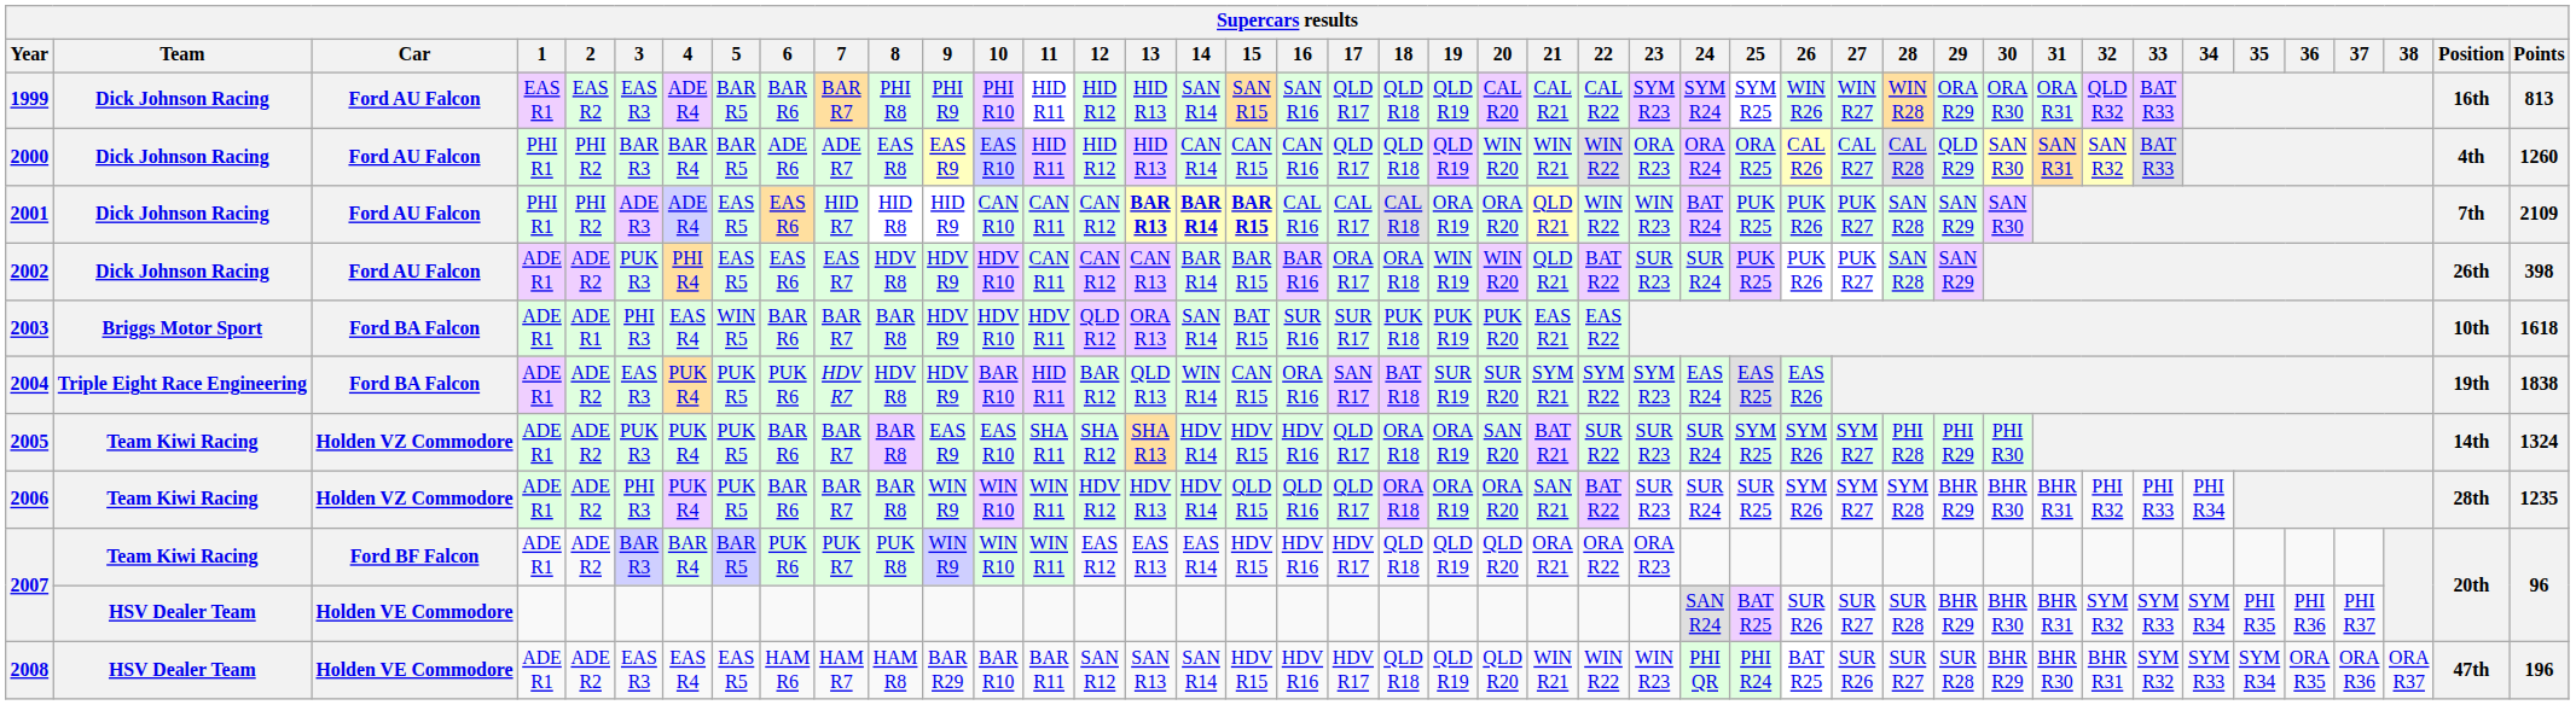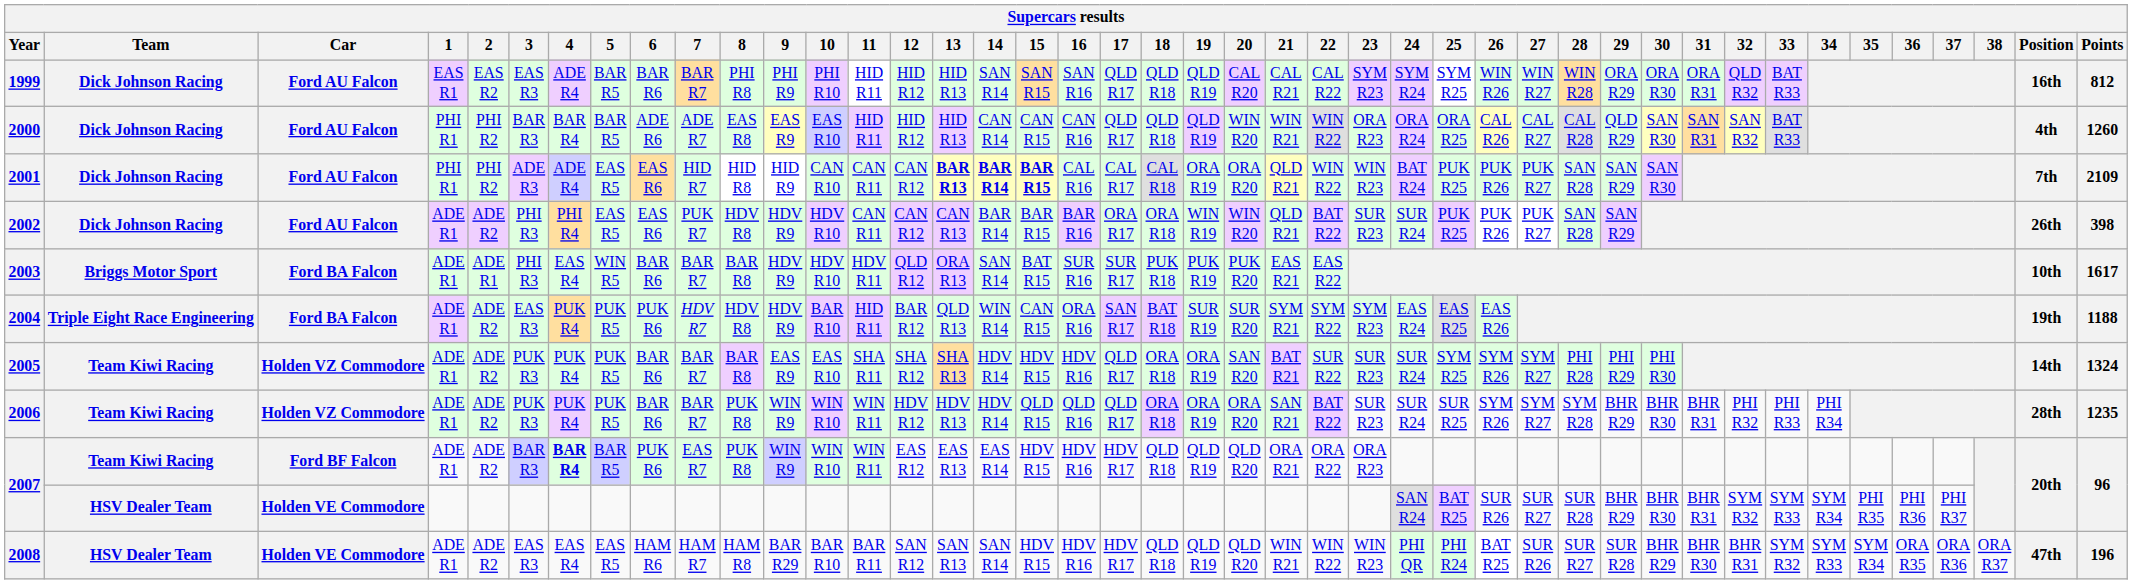1999 | Points: 813 -> 812
2002 | 3: PUK R3 -> PHI R3
2002 | 7: EAS R7 -> PUK R7
2003 | Points: 1618 -> 1617
2004 | Points: 1838 -> 1188
2006 | 3: PHI R3 -> PUK R3
2006 | 8: BAR R8 -> PUK R8
2007 / Team Kiwi Racing | 4: normal -> bold
2007 / Team Kiwi Racing | 7: PUK R7 -> EAS R7
